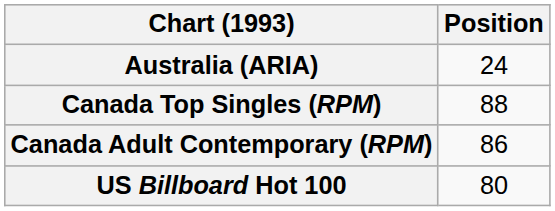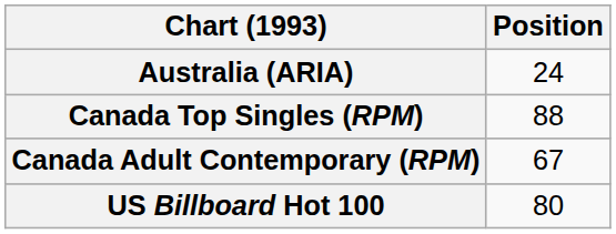Canada Adult Contemporary (RPM) | Position: 86 -> 67
